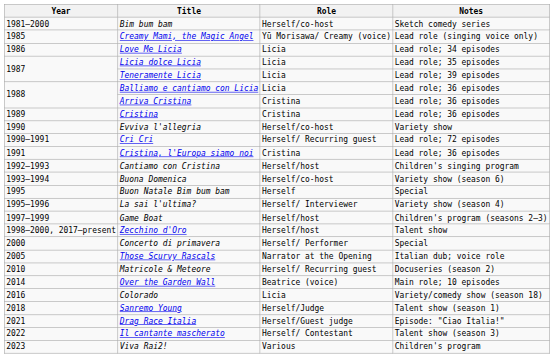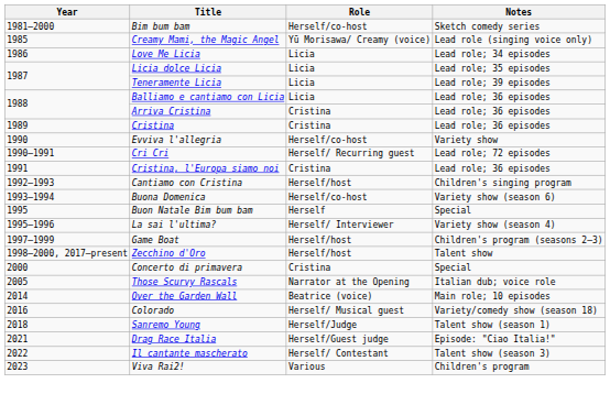Concerto di primavera | Role: Herself/ Performer -> Cristina
- row: 2010 | Matricole & Meteore | Herself/ Recurring guest | Docuseries (season 2)
Colorado | Role: Licia -> Herself/ Musical guest
